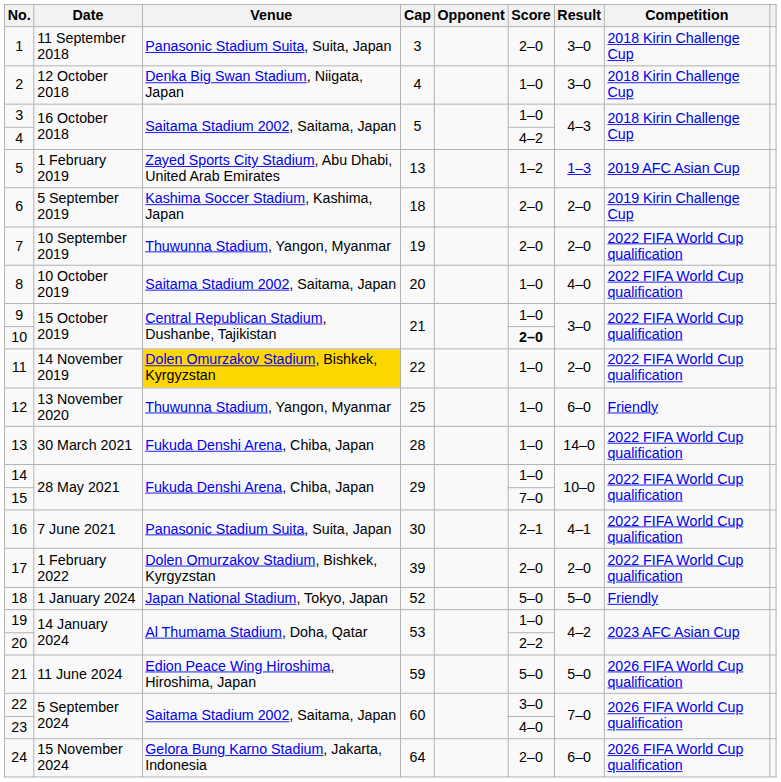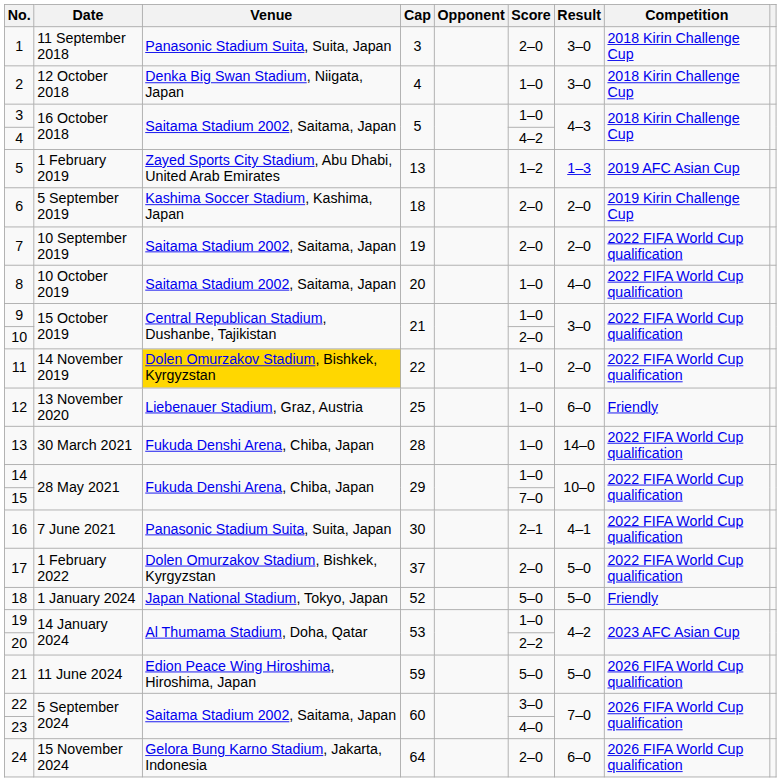7 | Venue: Thuwunna Stadium, Yangon, Myanmar -> Saitama Stadium 2002, Saitama, Japan
10 | Score: bold -> normal
12 | Venue: Thuwunna Stadium, Yangon, Myanmar -> Liebenauer Stadium, Graz, Austria
17 | Cap: 39 -> 37
17 | Result: 2–0 -> 5–0
